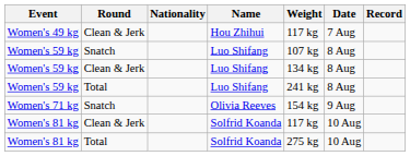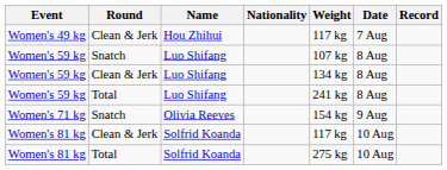columns swapped: Name <-> Nationality
